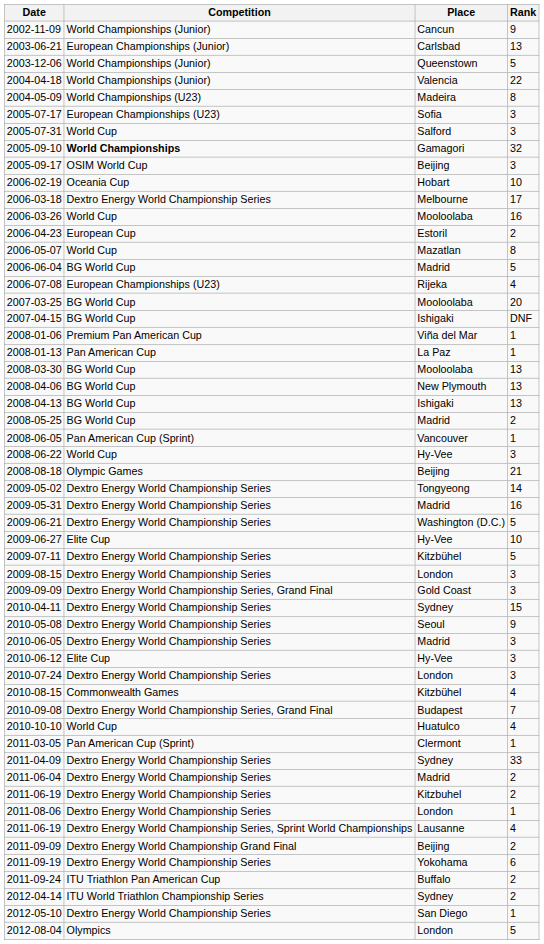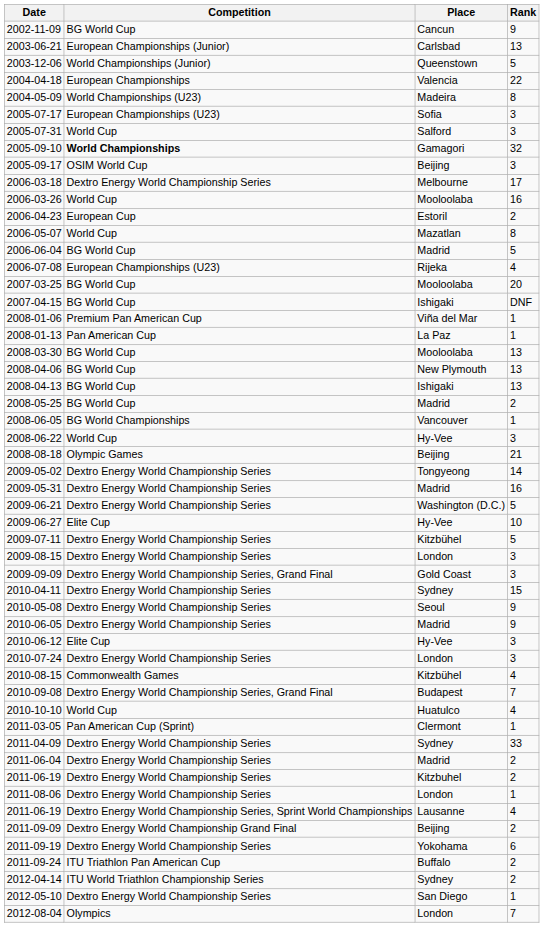2002-11-09 | Competition: World Championships (Junior) -> BG World Cup
2004-04-18 | Competition: World Championships (Junior) -> European Championships
- row: 2006-02-19 | Oceania Cup | Hobart | 10
2008-06-05 | Competition: Pan American Cup (Sprint) -> BG World Championships
2010-06-05 | Rank: 3 -> 9
2012-08-04 | Rank: 5 -> 7
